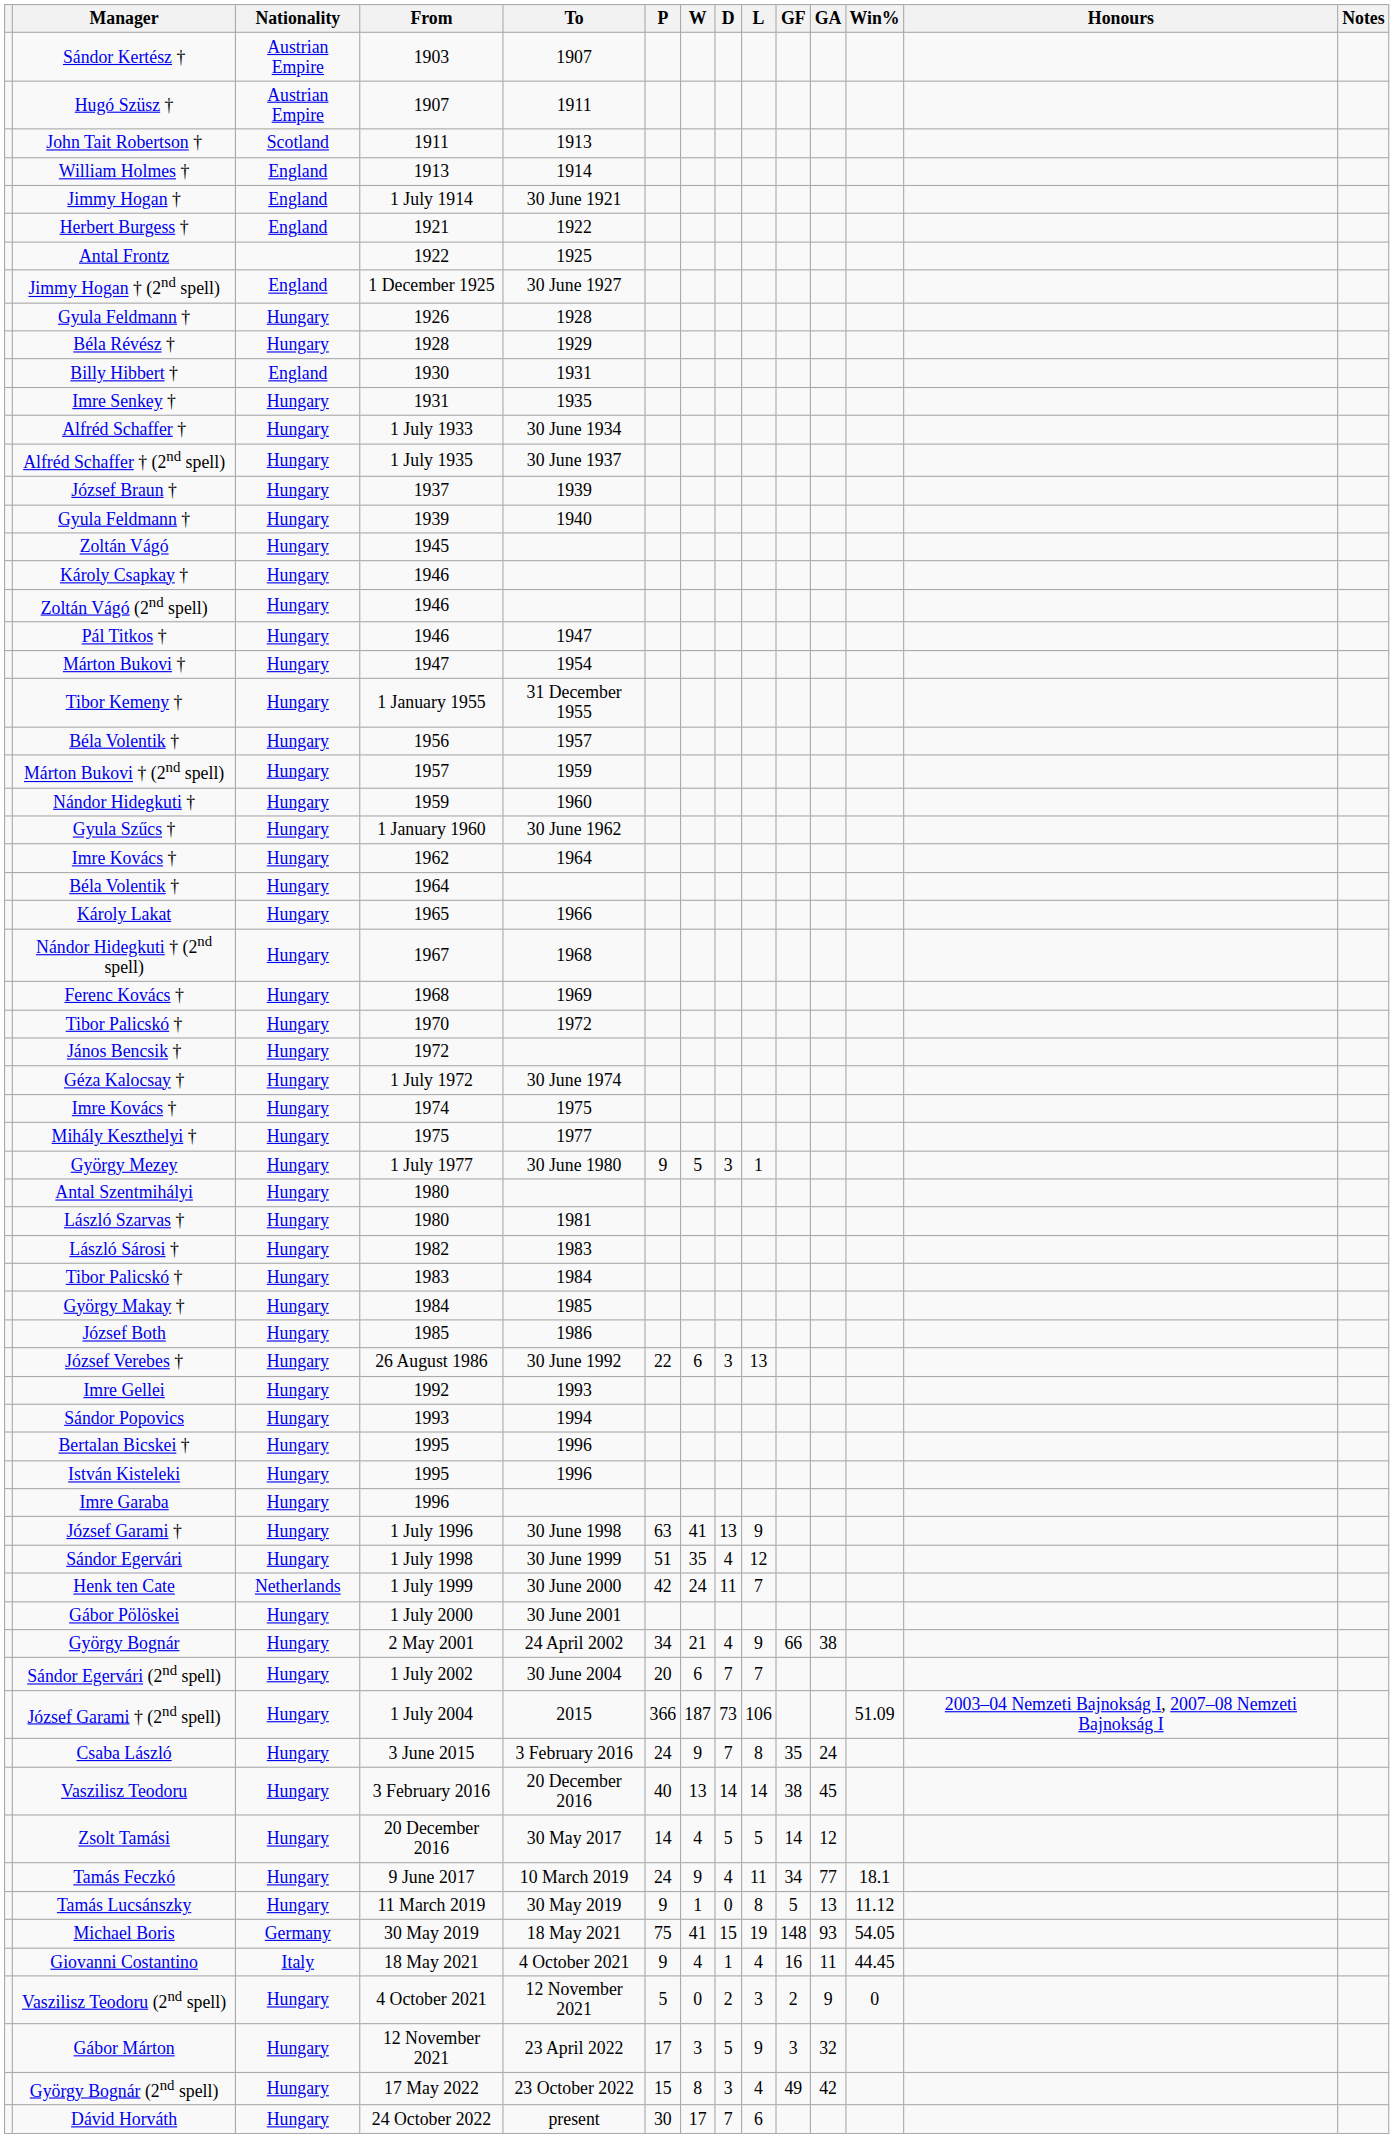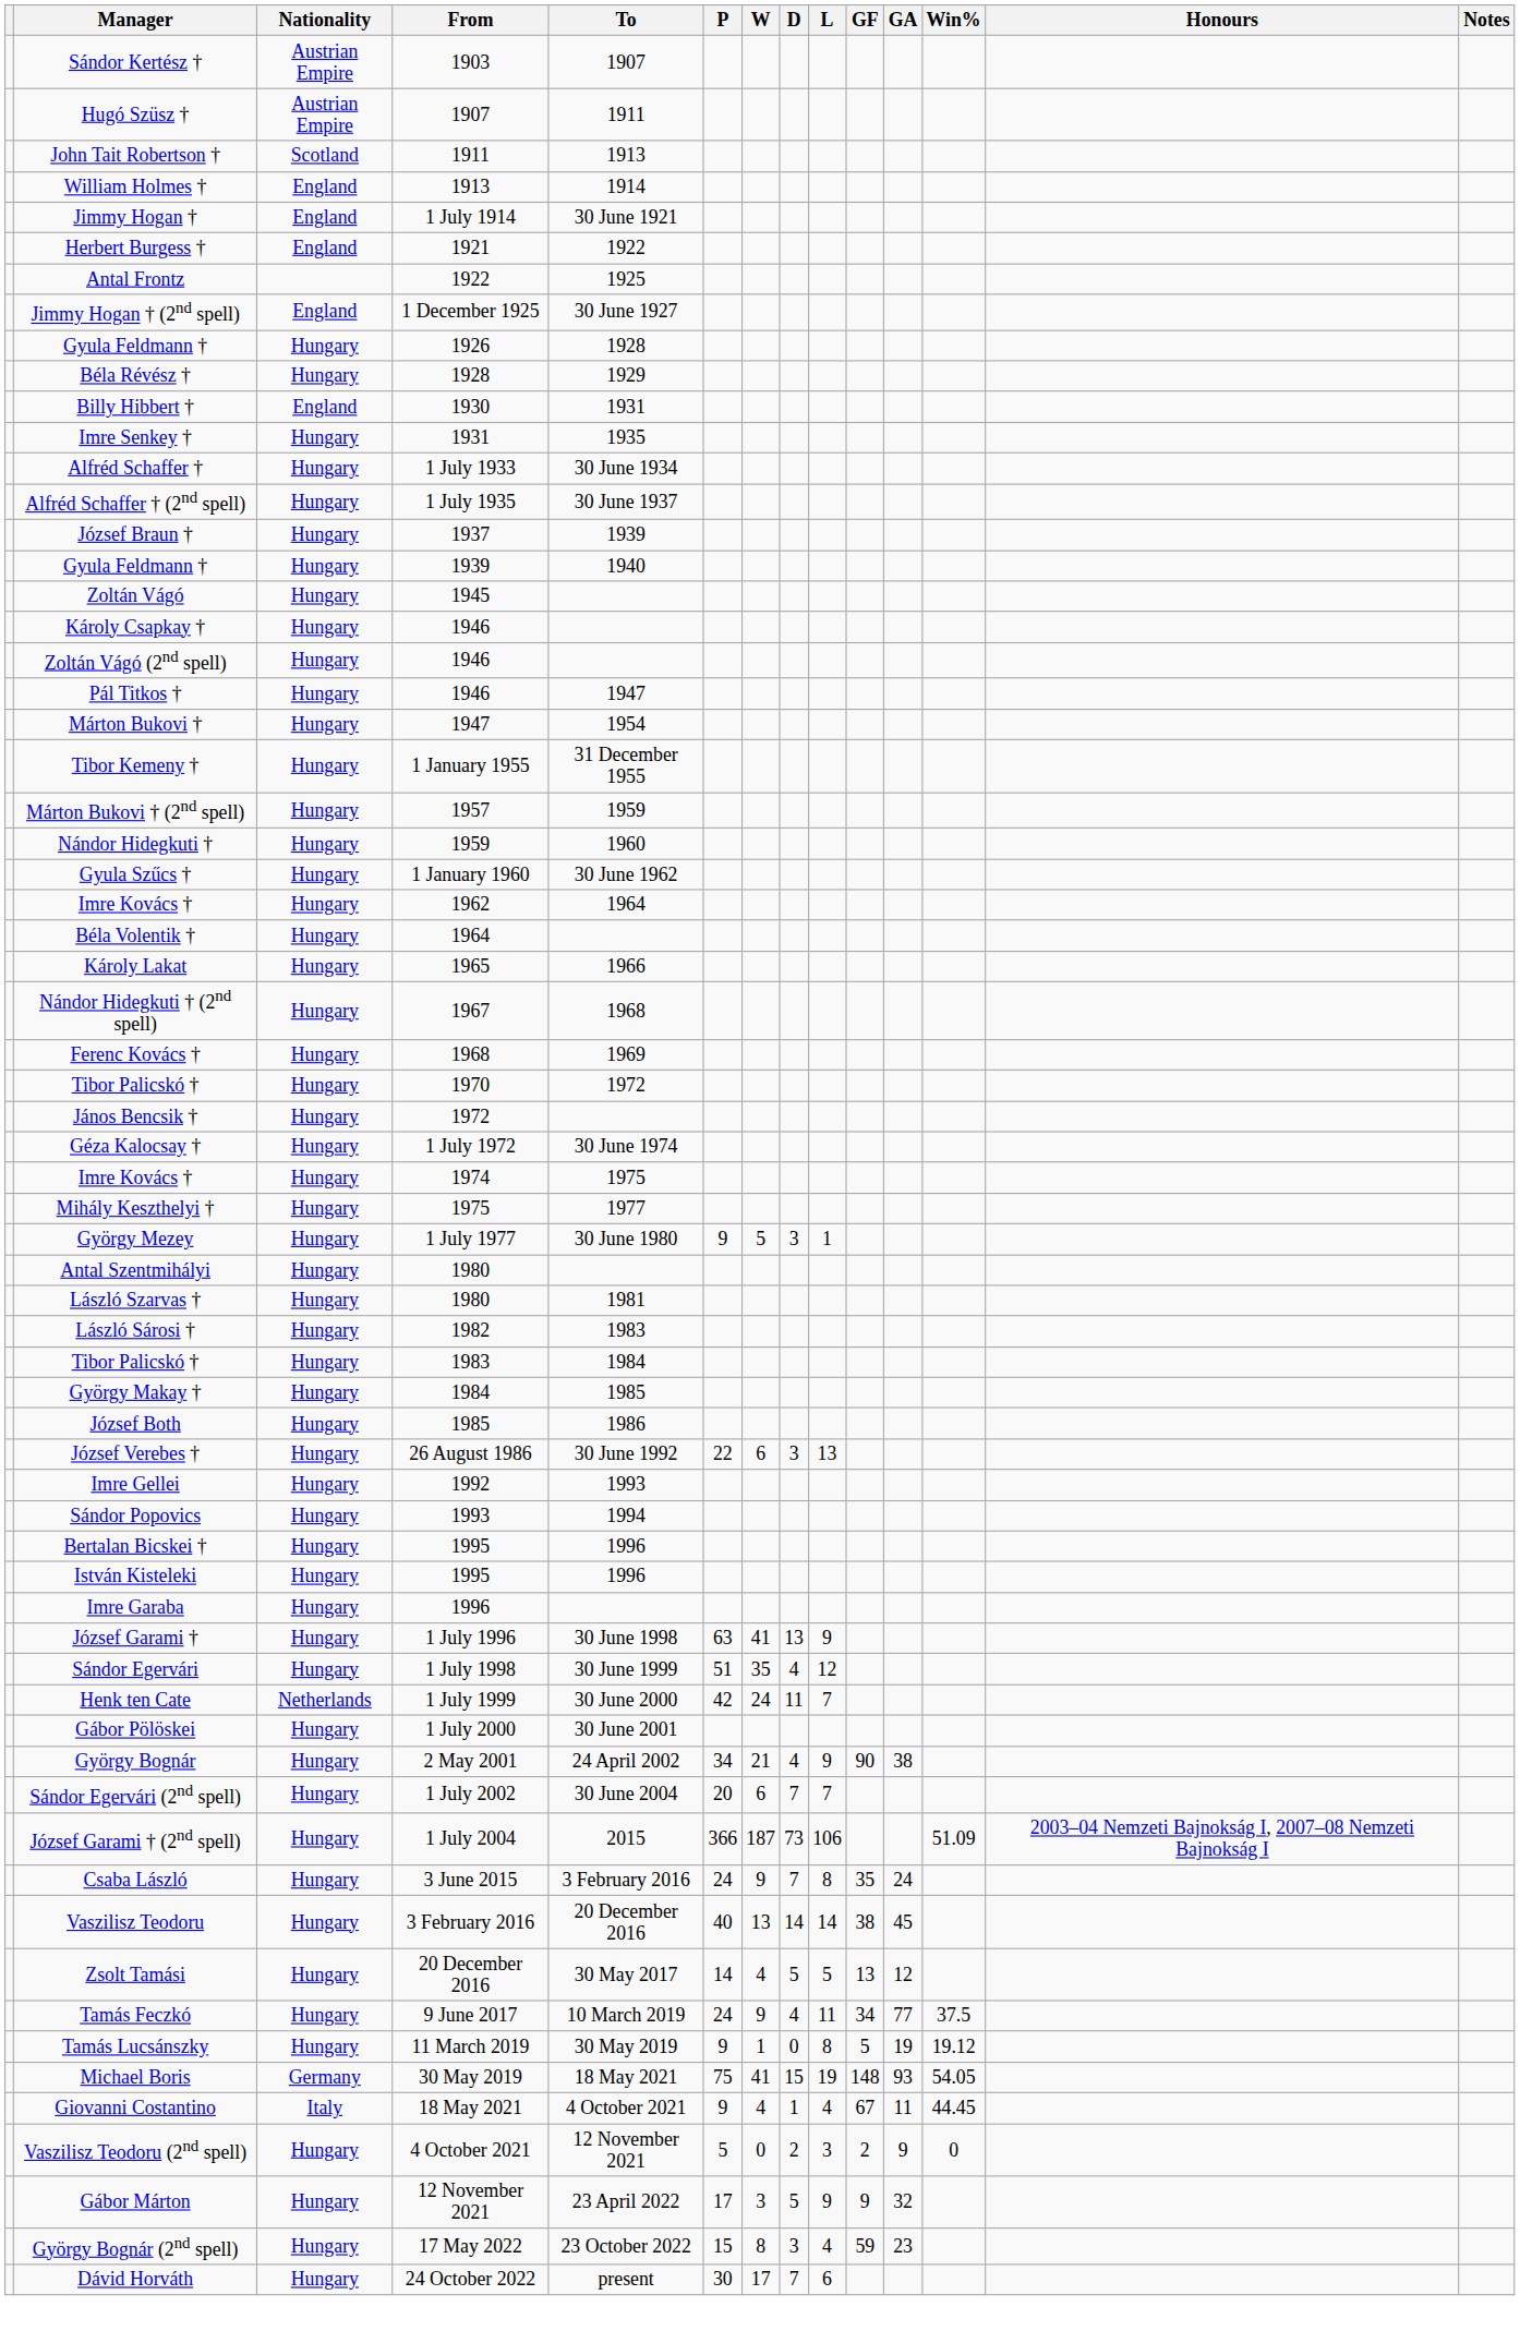- row: Béla Volentik † | Hungary | 1956 | 1957
György Bognár | GF: 66 -> 90
Zsolt Tamási | GF: 14 -> 13
Tamás Feczkó | Win%: 18.1 -> 37.5
Tamás Lucsánszky | GA: 13 -> 19
Tamás Lucsánszky | Win%: 11.12 -> 19.12
Giovanni Costantino | GF: 16 -> 67
Gábor Márton | GF: 3 -> 9
György Bognár (2nd spell) | GF: 49 -> 59
György Bognár (2nd spell) | GA: 42 -> 23
